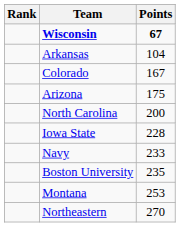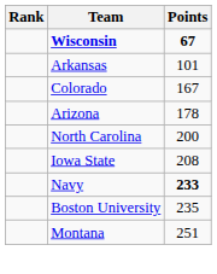Arkansas | Points: 104 -> 101
Arizona | Points: 175 -> 178
Iowa State | Points: 228 -> 208
Navy | Points: normal -> bold
Montana | Points: 253 -> 251
- row: Northeastern | 270
